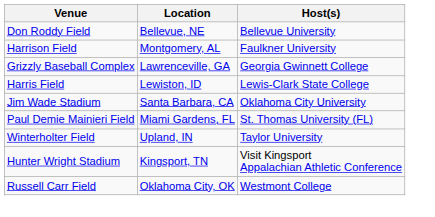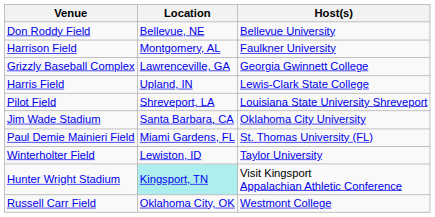Harris Field | Location: Lewiston, ID -> Upland, IN
+ row: Pilot Field | Shreveport, LA | Louisiana State University Shreveport
Winterholter Field | Location: Upland, IN -> Lewiston, ID
Hunter Wright Stadium | Location: no background -> paleturquoise background
